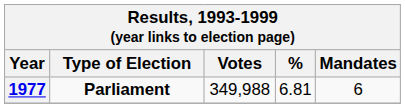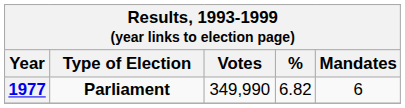1977 | Votes: 349,988 -> 349,990
1977 | %: 6.81 -> 6.82
